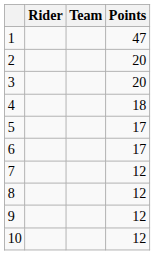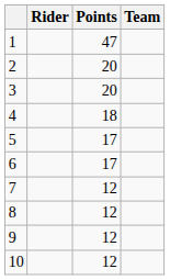columns swapped: Team <-> Points
